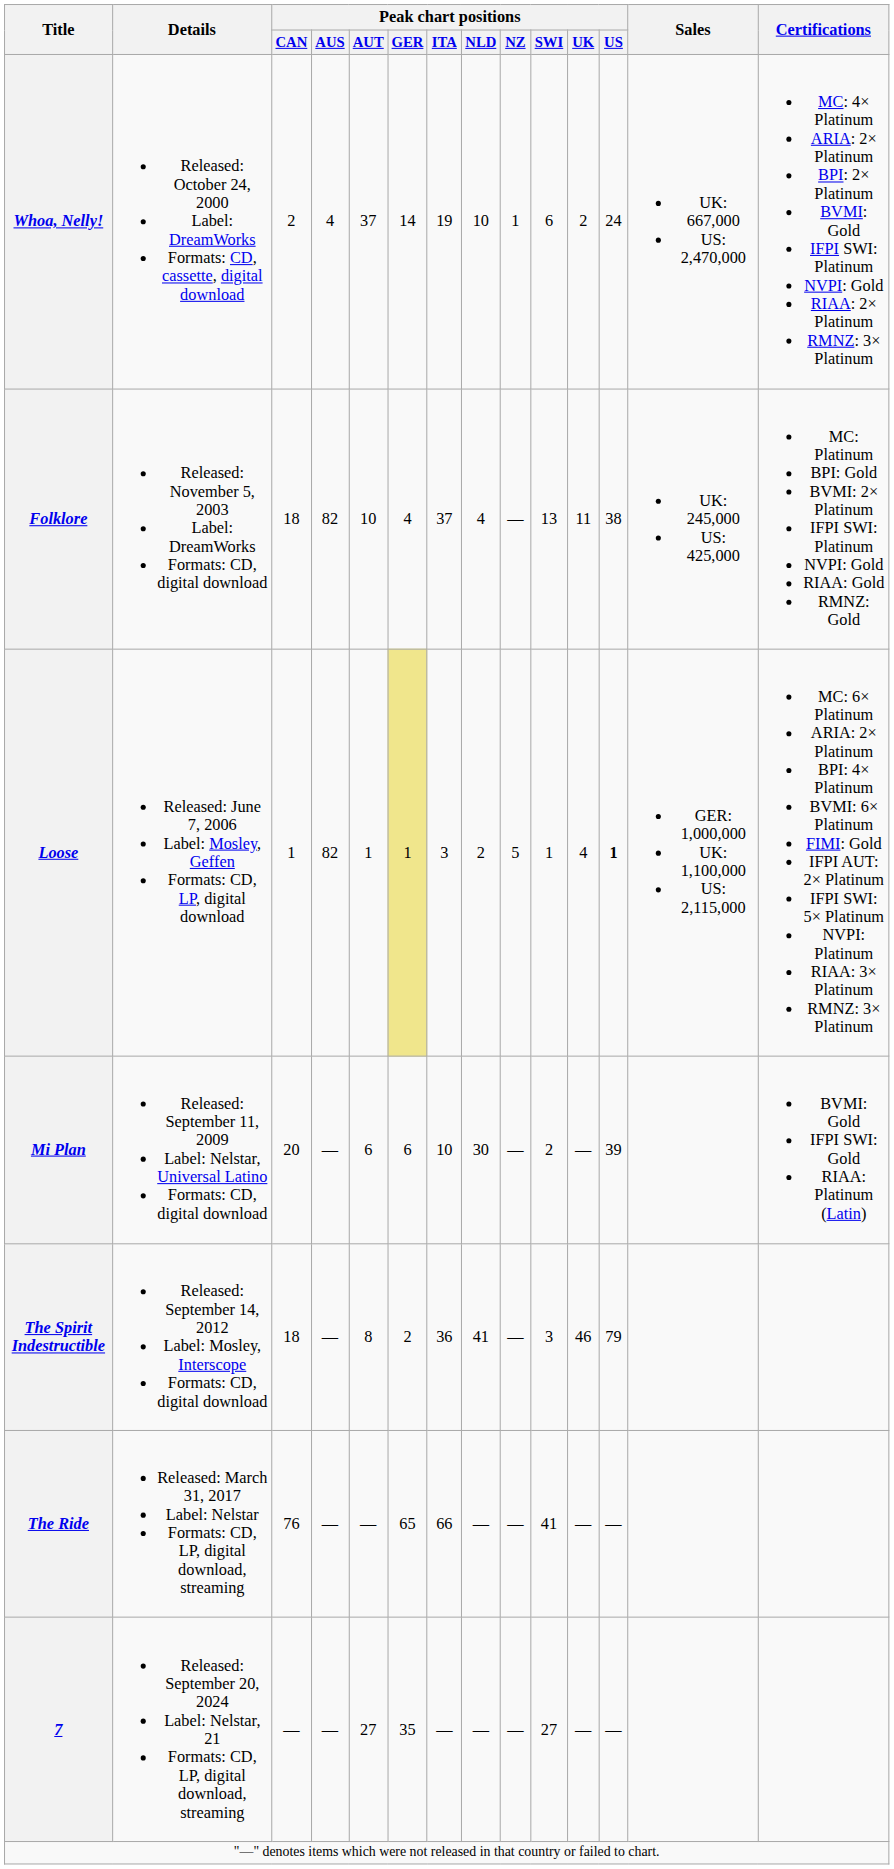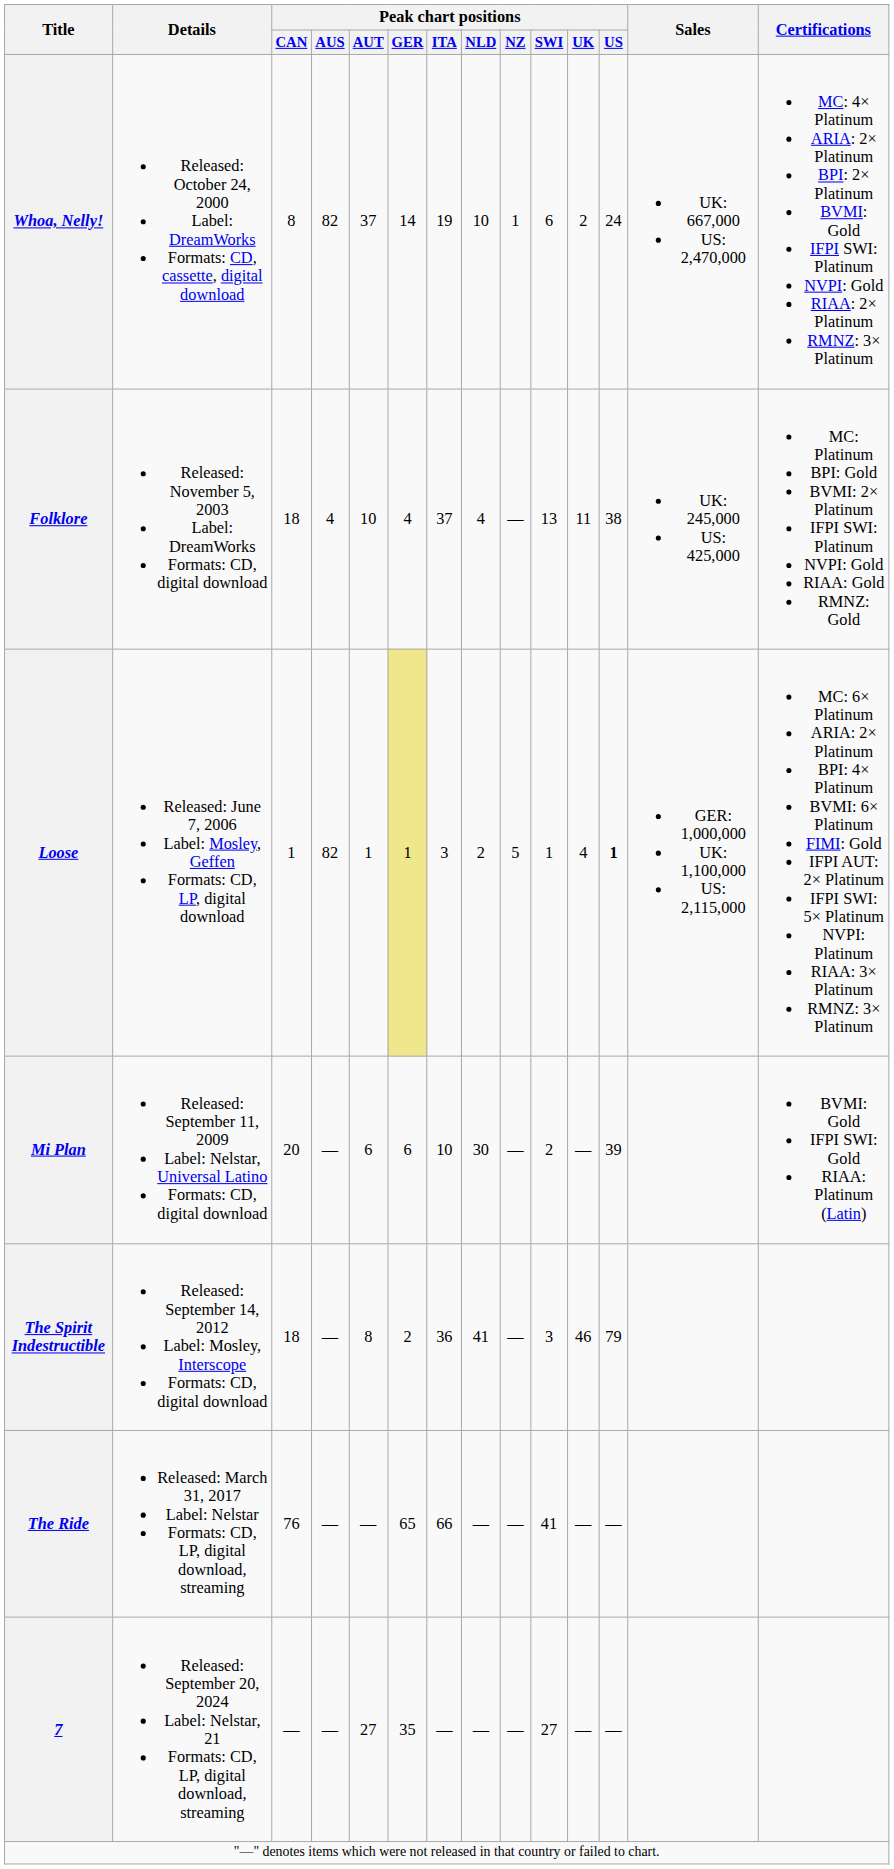Whoa, Nelly! | Peak chart positions / CAN: 2 -> 8
Whoa, Nelly! | Peak chart positions / AUS: 4 -> 82
Folklore | Peak chart positions / AUS: 82 -> 4
